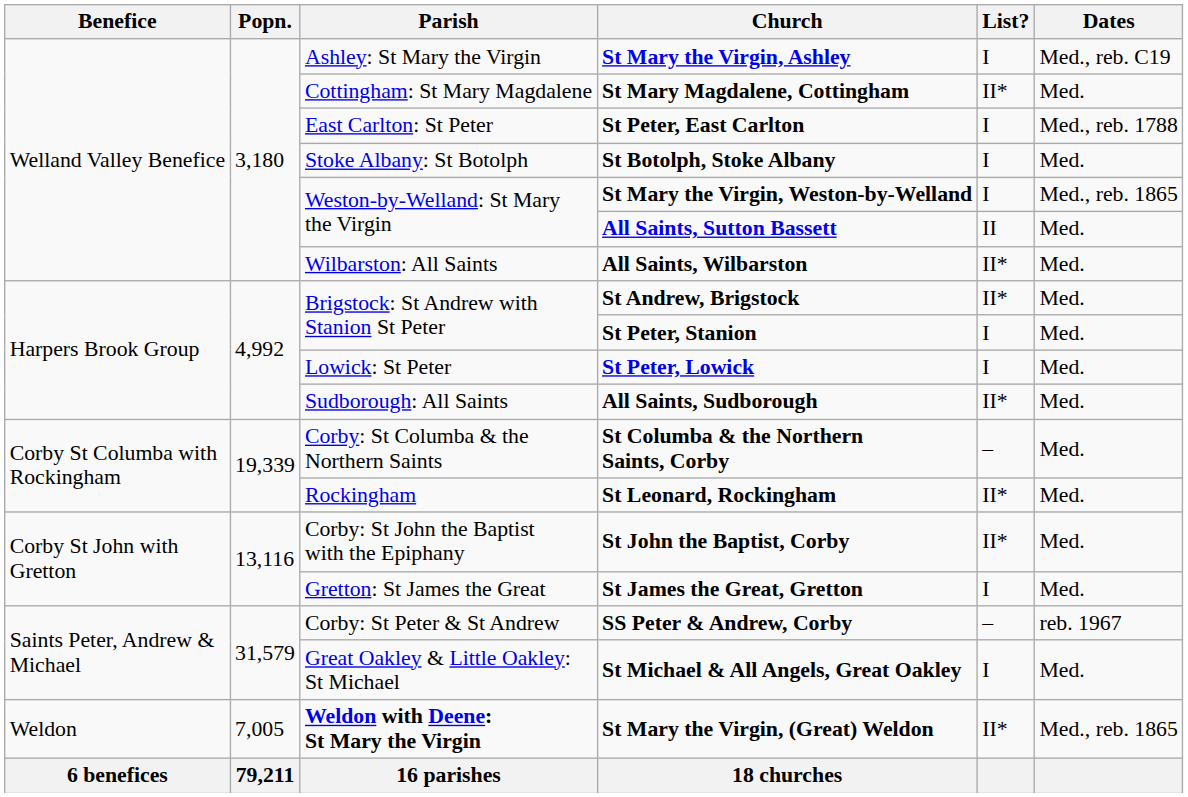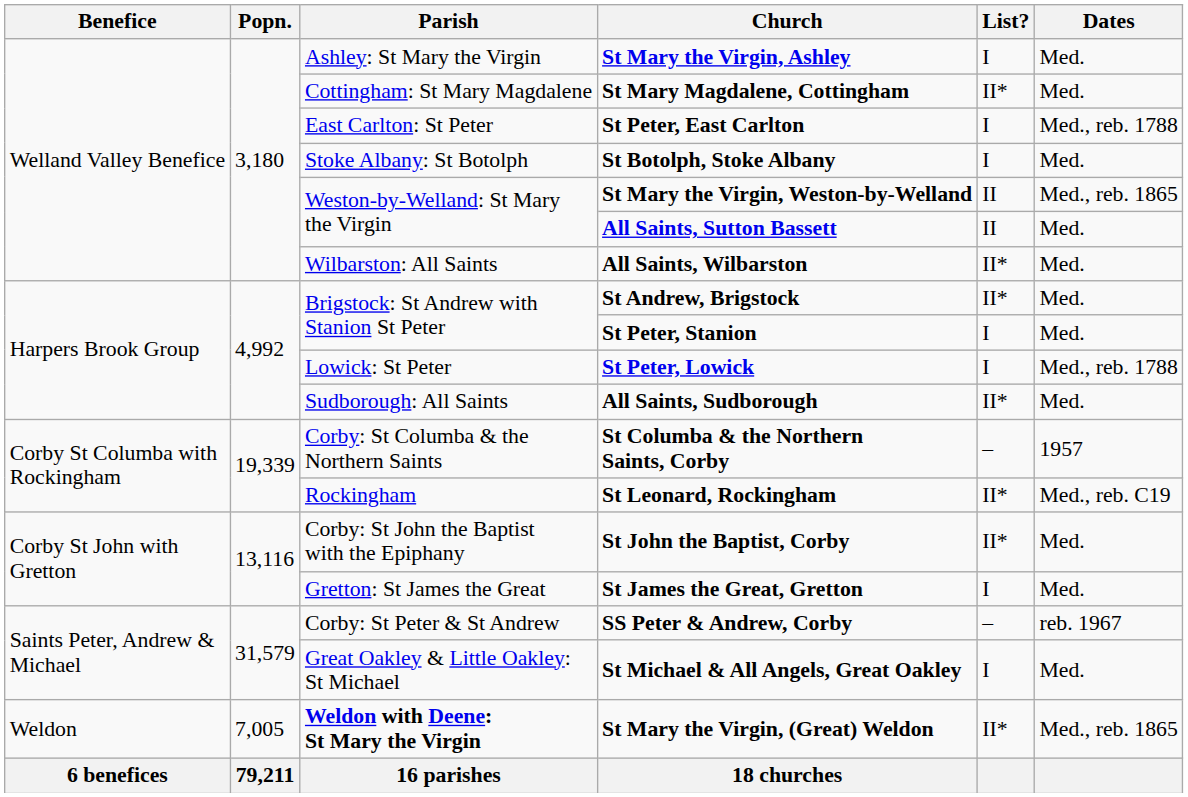St Mary the Virgin, Ashley | Dates: Med., reb. C19 -> Med.
St Mary the Virgin, Weston-by-Welland | List?: I -> II
St Peter, Lowick | Dates: Med. -> Med., reb. 1788
St Columba & the Northern Saints, Corby | Dates: Med. -> 1957
St Leonard, Rockingham | Dates: Med. -> Med., reb. C19
